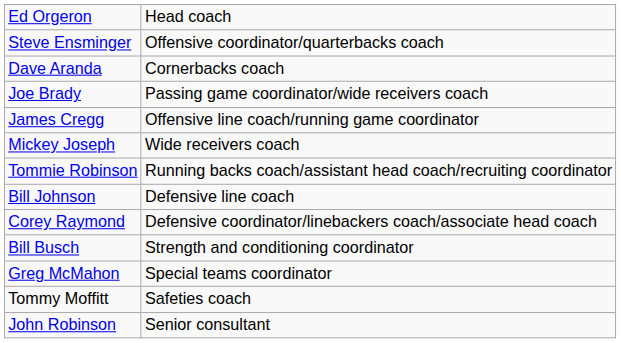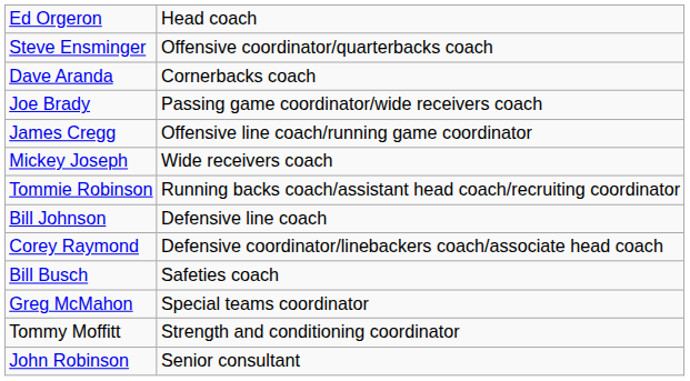Bill Busch | column 2: Strength and conditioning coordinator -> Safeties coach
Tommy Moffitt | column 2: Safeties coach -> Strength and conditioning coordinator
